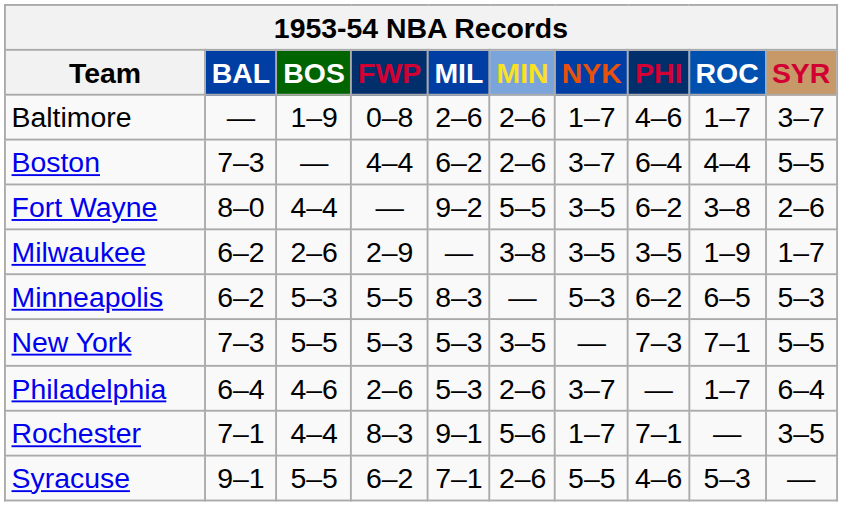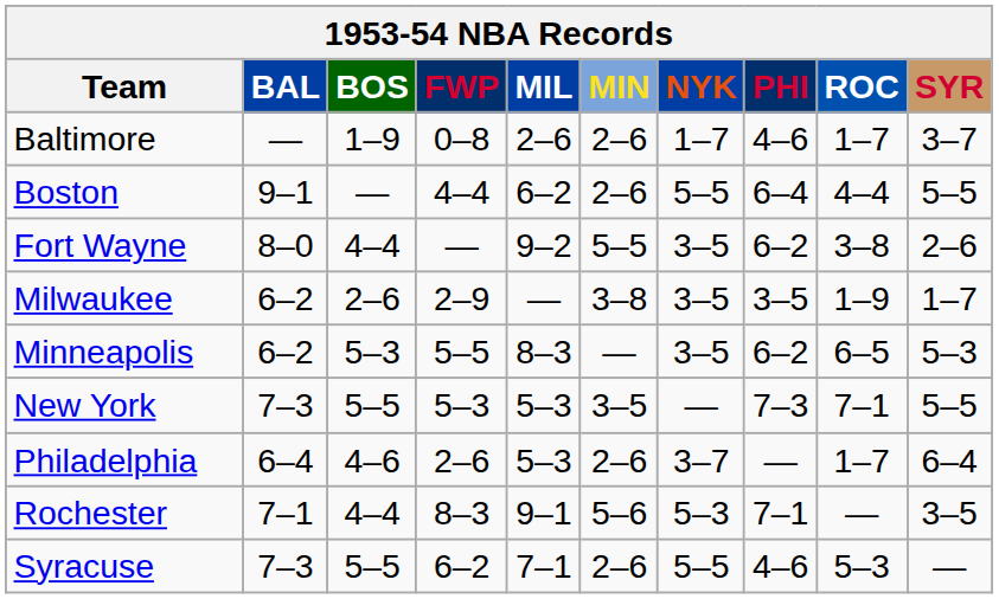Boston | BAL: 7–3 -> 9–1
Boston | NYK: 3–7 -> 5–5
Minneapolis | NYK: 5–3 -> 3–5
Rochester | NYK: 1–7 -> 5–3
Syracuse | BAL: 9–1 -> 7–3
